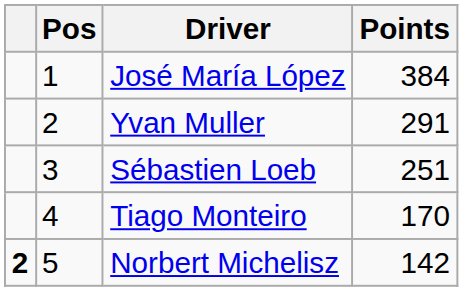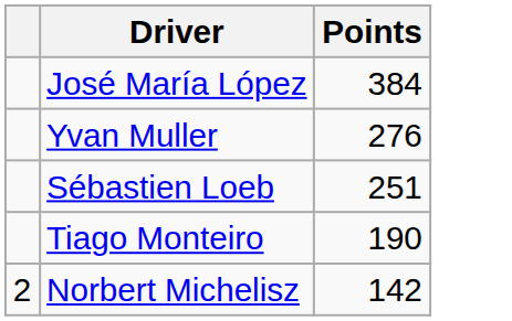- column: Pos | 1 | 2 | 3 | 4 | 5
Yvan Muller | Points: 291 -> 276
Tiago Monteiro | Points: 170 -> 190
Norbert Michelisz | column 1: bold -> normal
